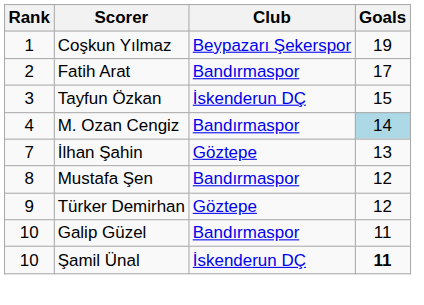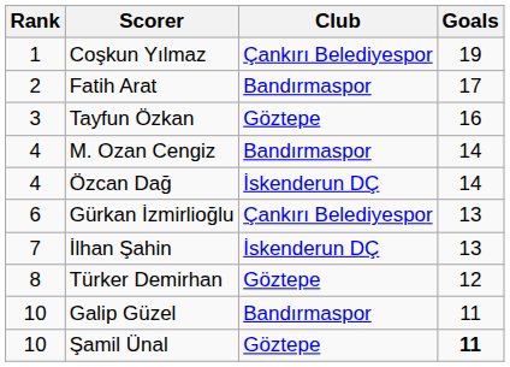Coşkun Yılmaz | Club: Beypazarı Şekerspor -> Çankırı Belediyespor
Tayfun Özkan | Club: İskenderun DÇ -> Göztepe
Tayfun Özkan | Goals: 15 -> 16
M. Ozan Cengiz | Goals: lightblue background -> no background
+ row: 4 | Özcan Dağ | İskenderun DÇ | 14
+ row: 6 | Gürkan İzmirlioğlu | Çankırı Belediyespor | 13
İlhan Şahin | Club: Göztepe -> İskenderun DÇ
- row: 8 | Mustafa Şen | Bandırmaspor | 12
Türker Demirhan | Rank: 9 -> 8
Şamil Ünal | Club: İskenderun DÇ -> Göztepe
